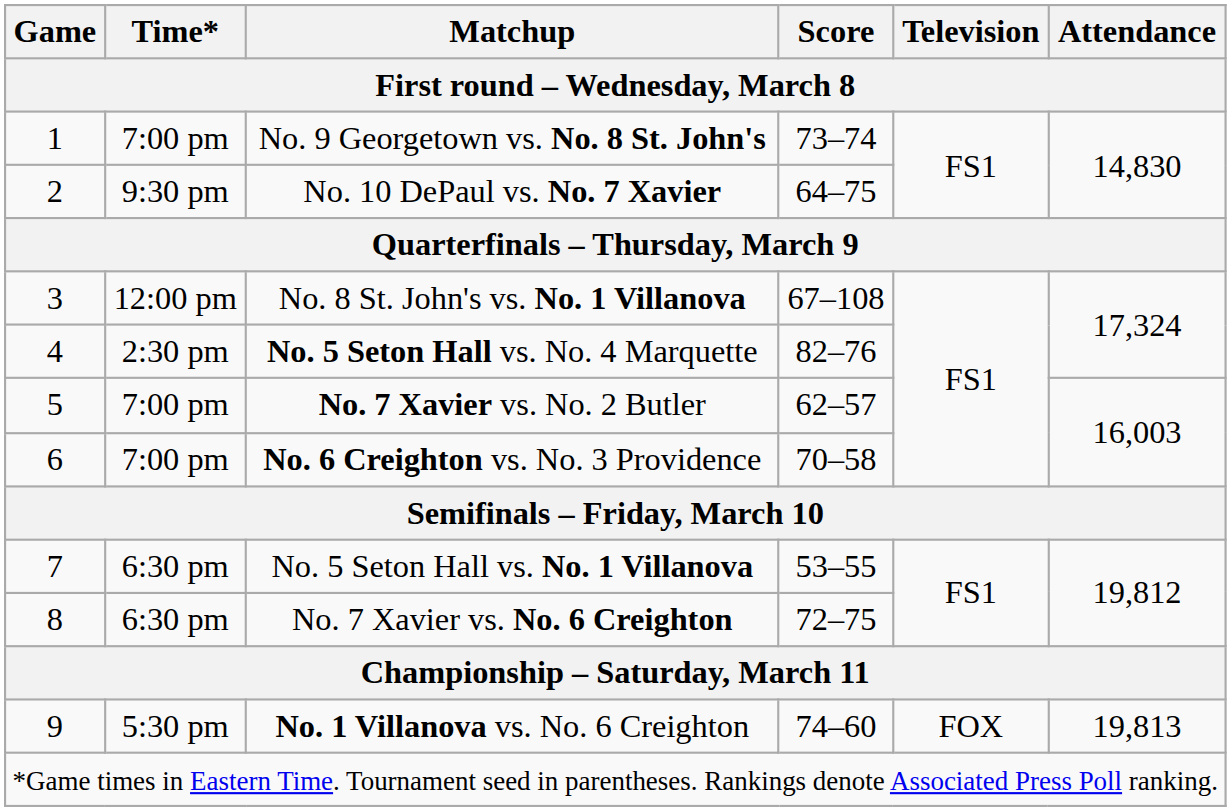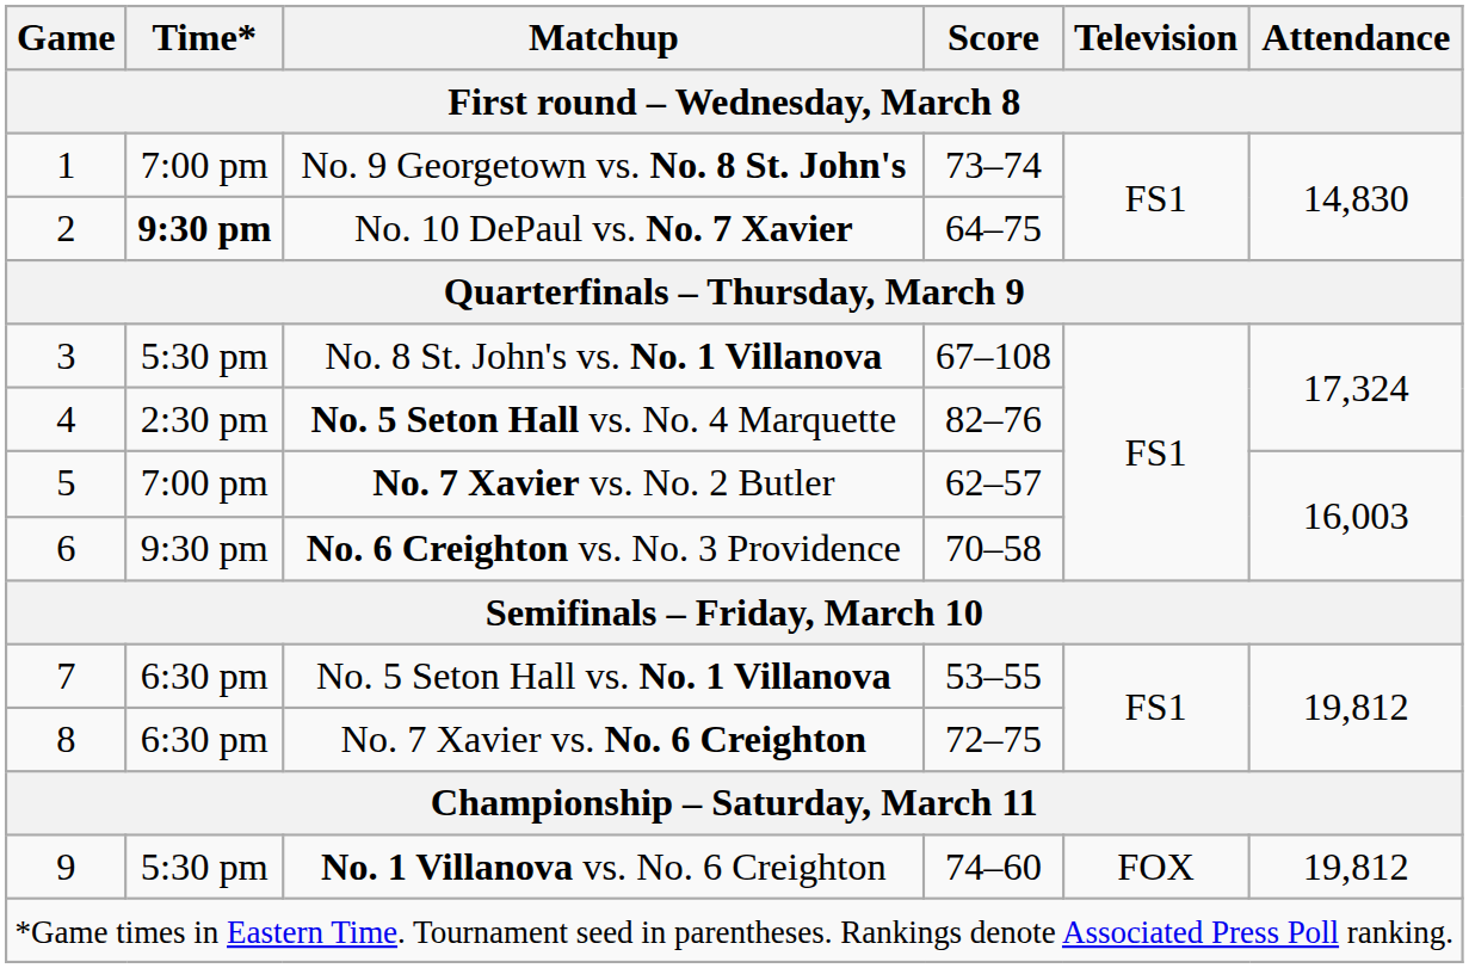No. 10 DePaul vs. No. 7 Xavier | Time*: normal -> bold
No. 8 St. John's vs. No. 1 Villanova | Time*: 12:00 pm -> 5:30 pm
No. 6 Creighton vs. No. 3 Providence | Time*: 7:00 pm -> 9:30 pm
No. 1 Villanova vs. No. 6 Creighton | Attendance: 19,813 -> 19,812
